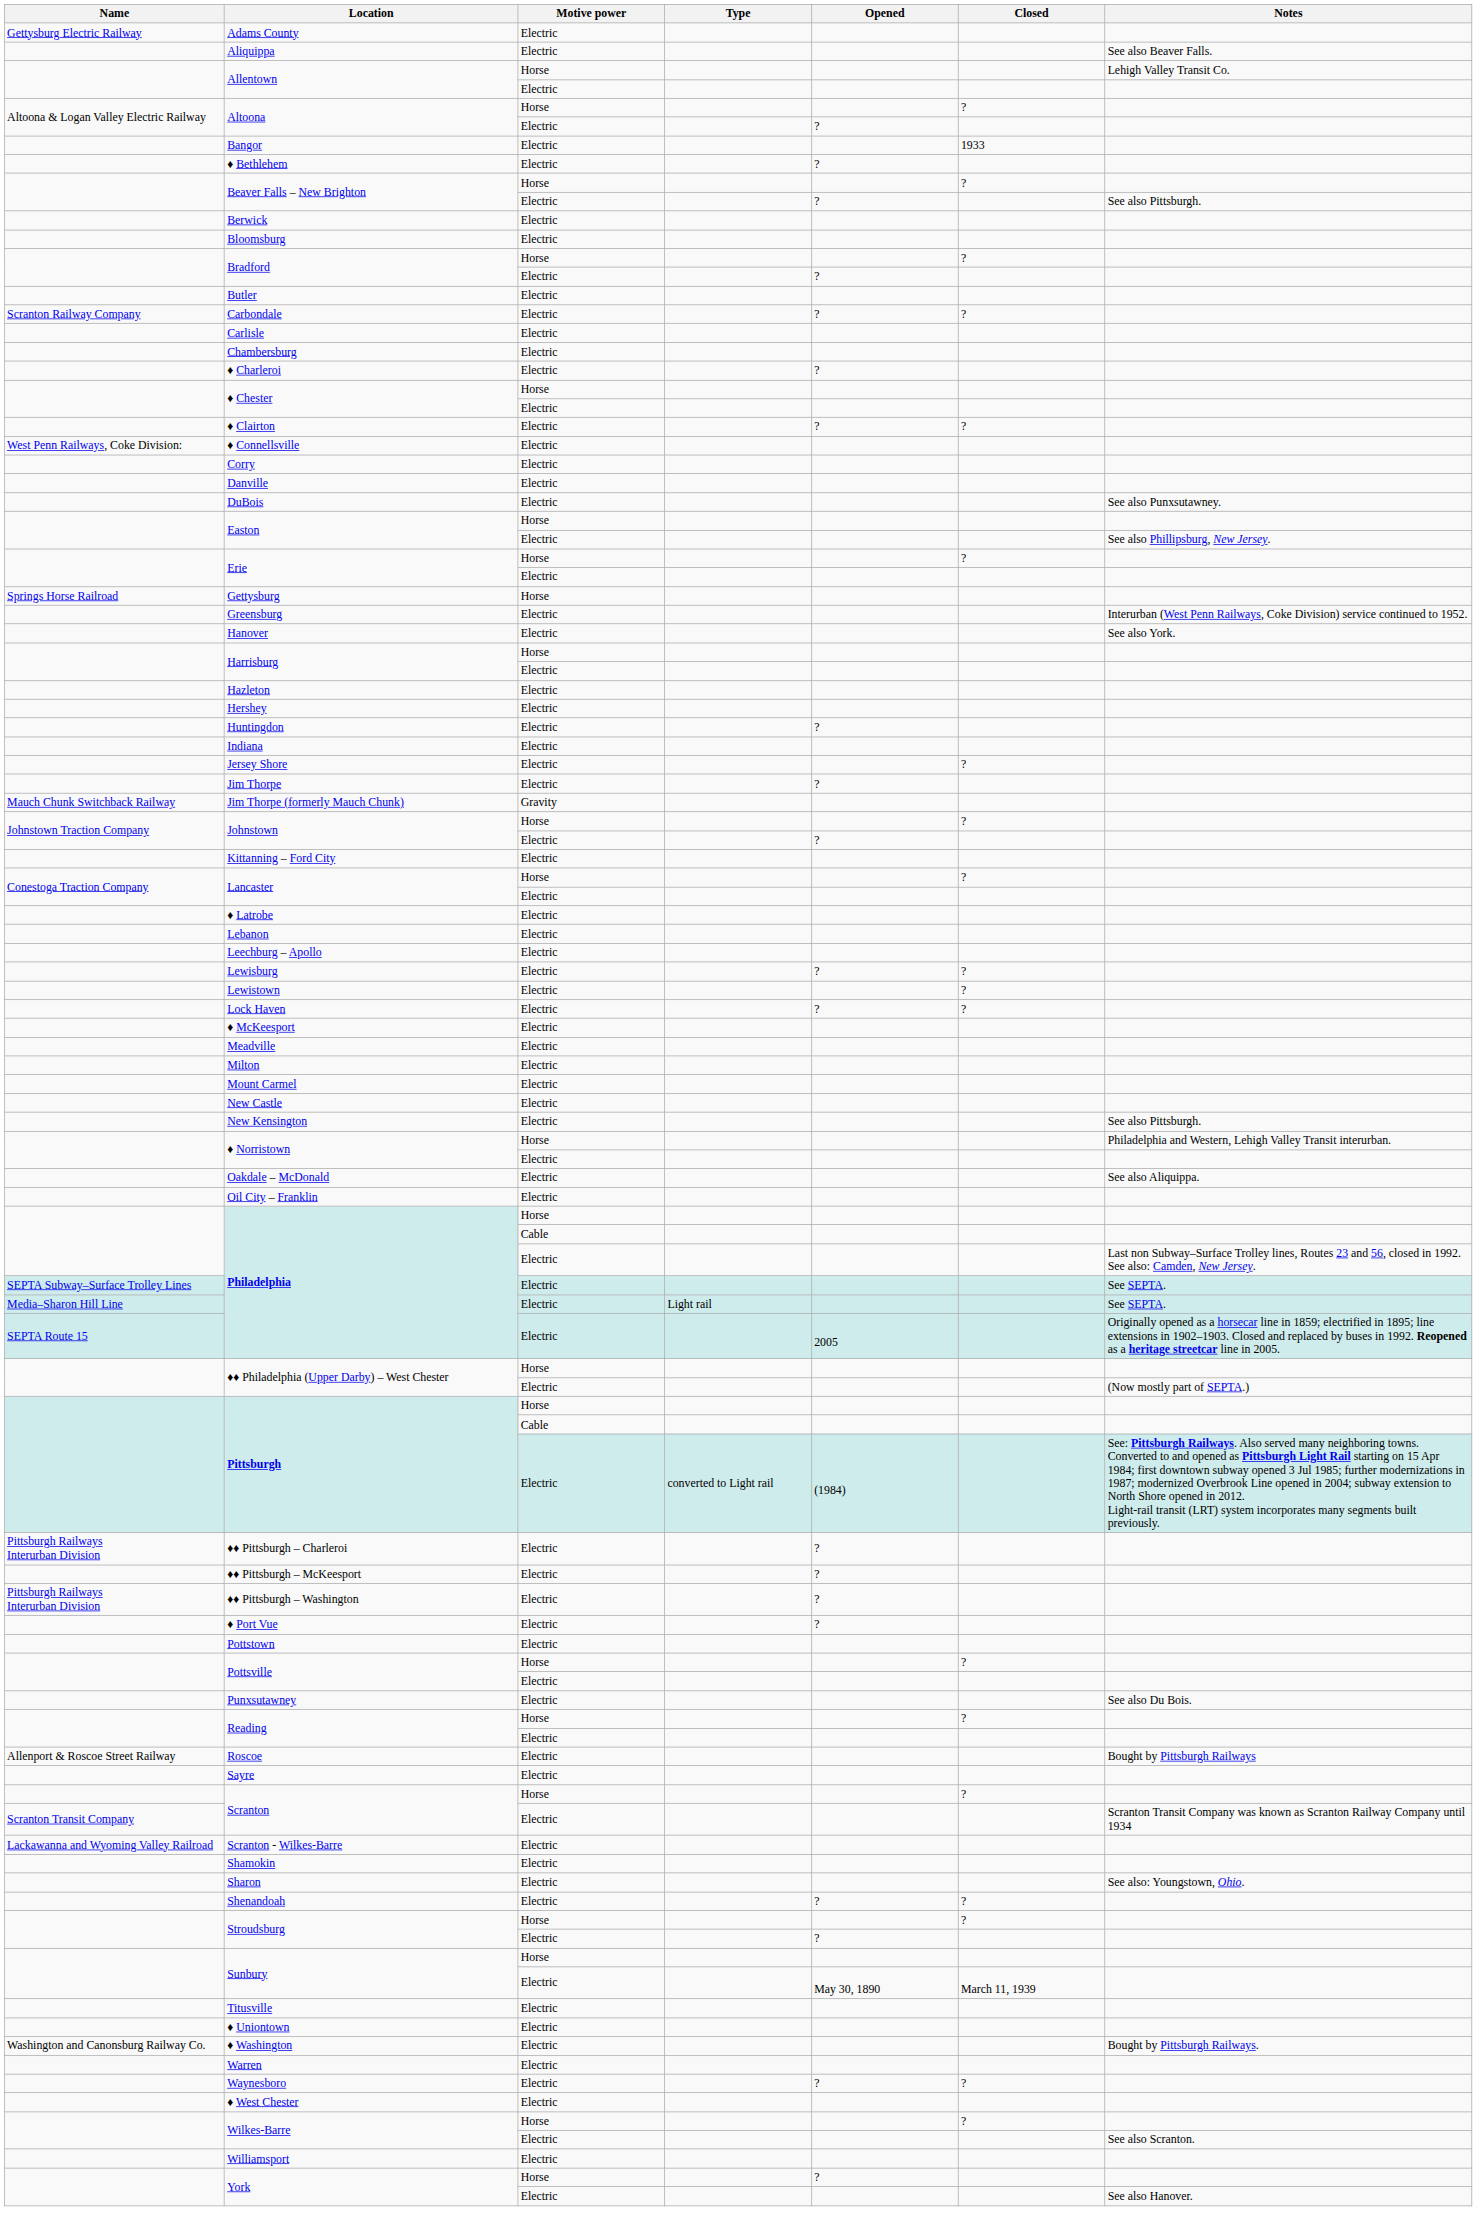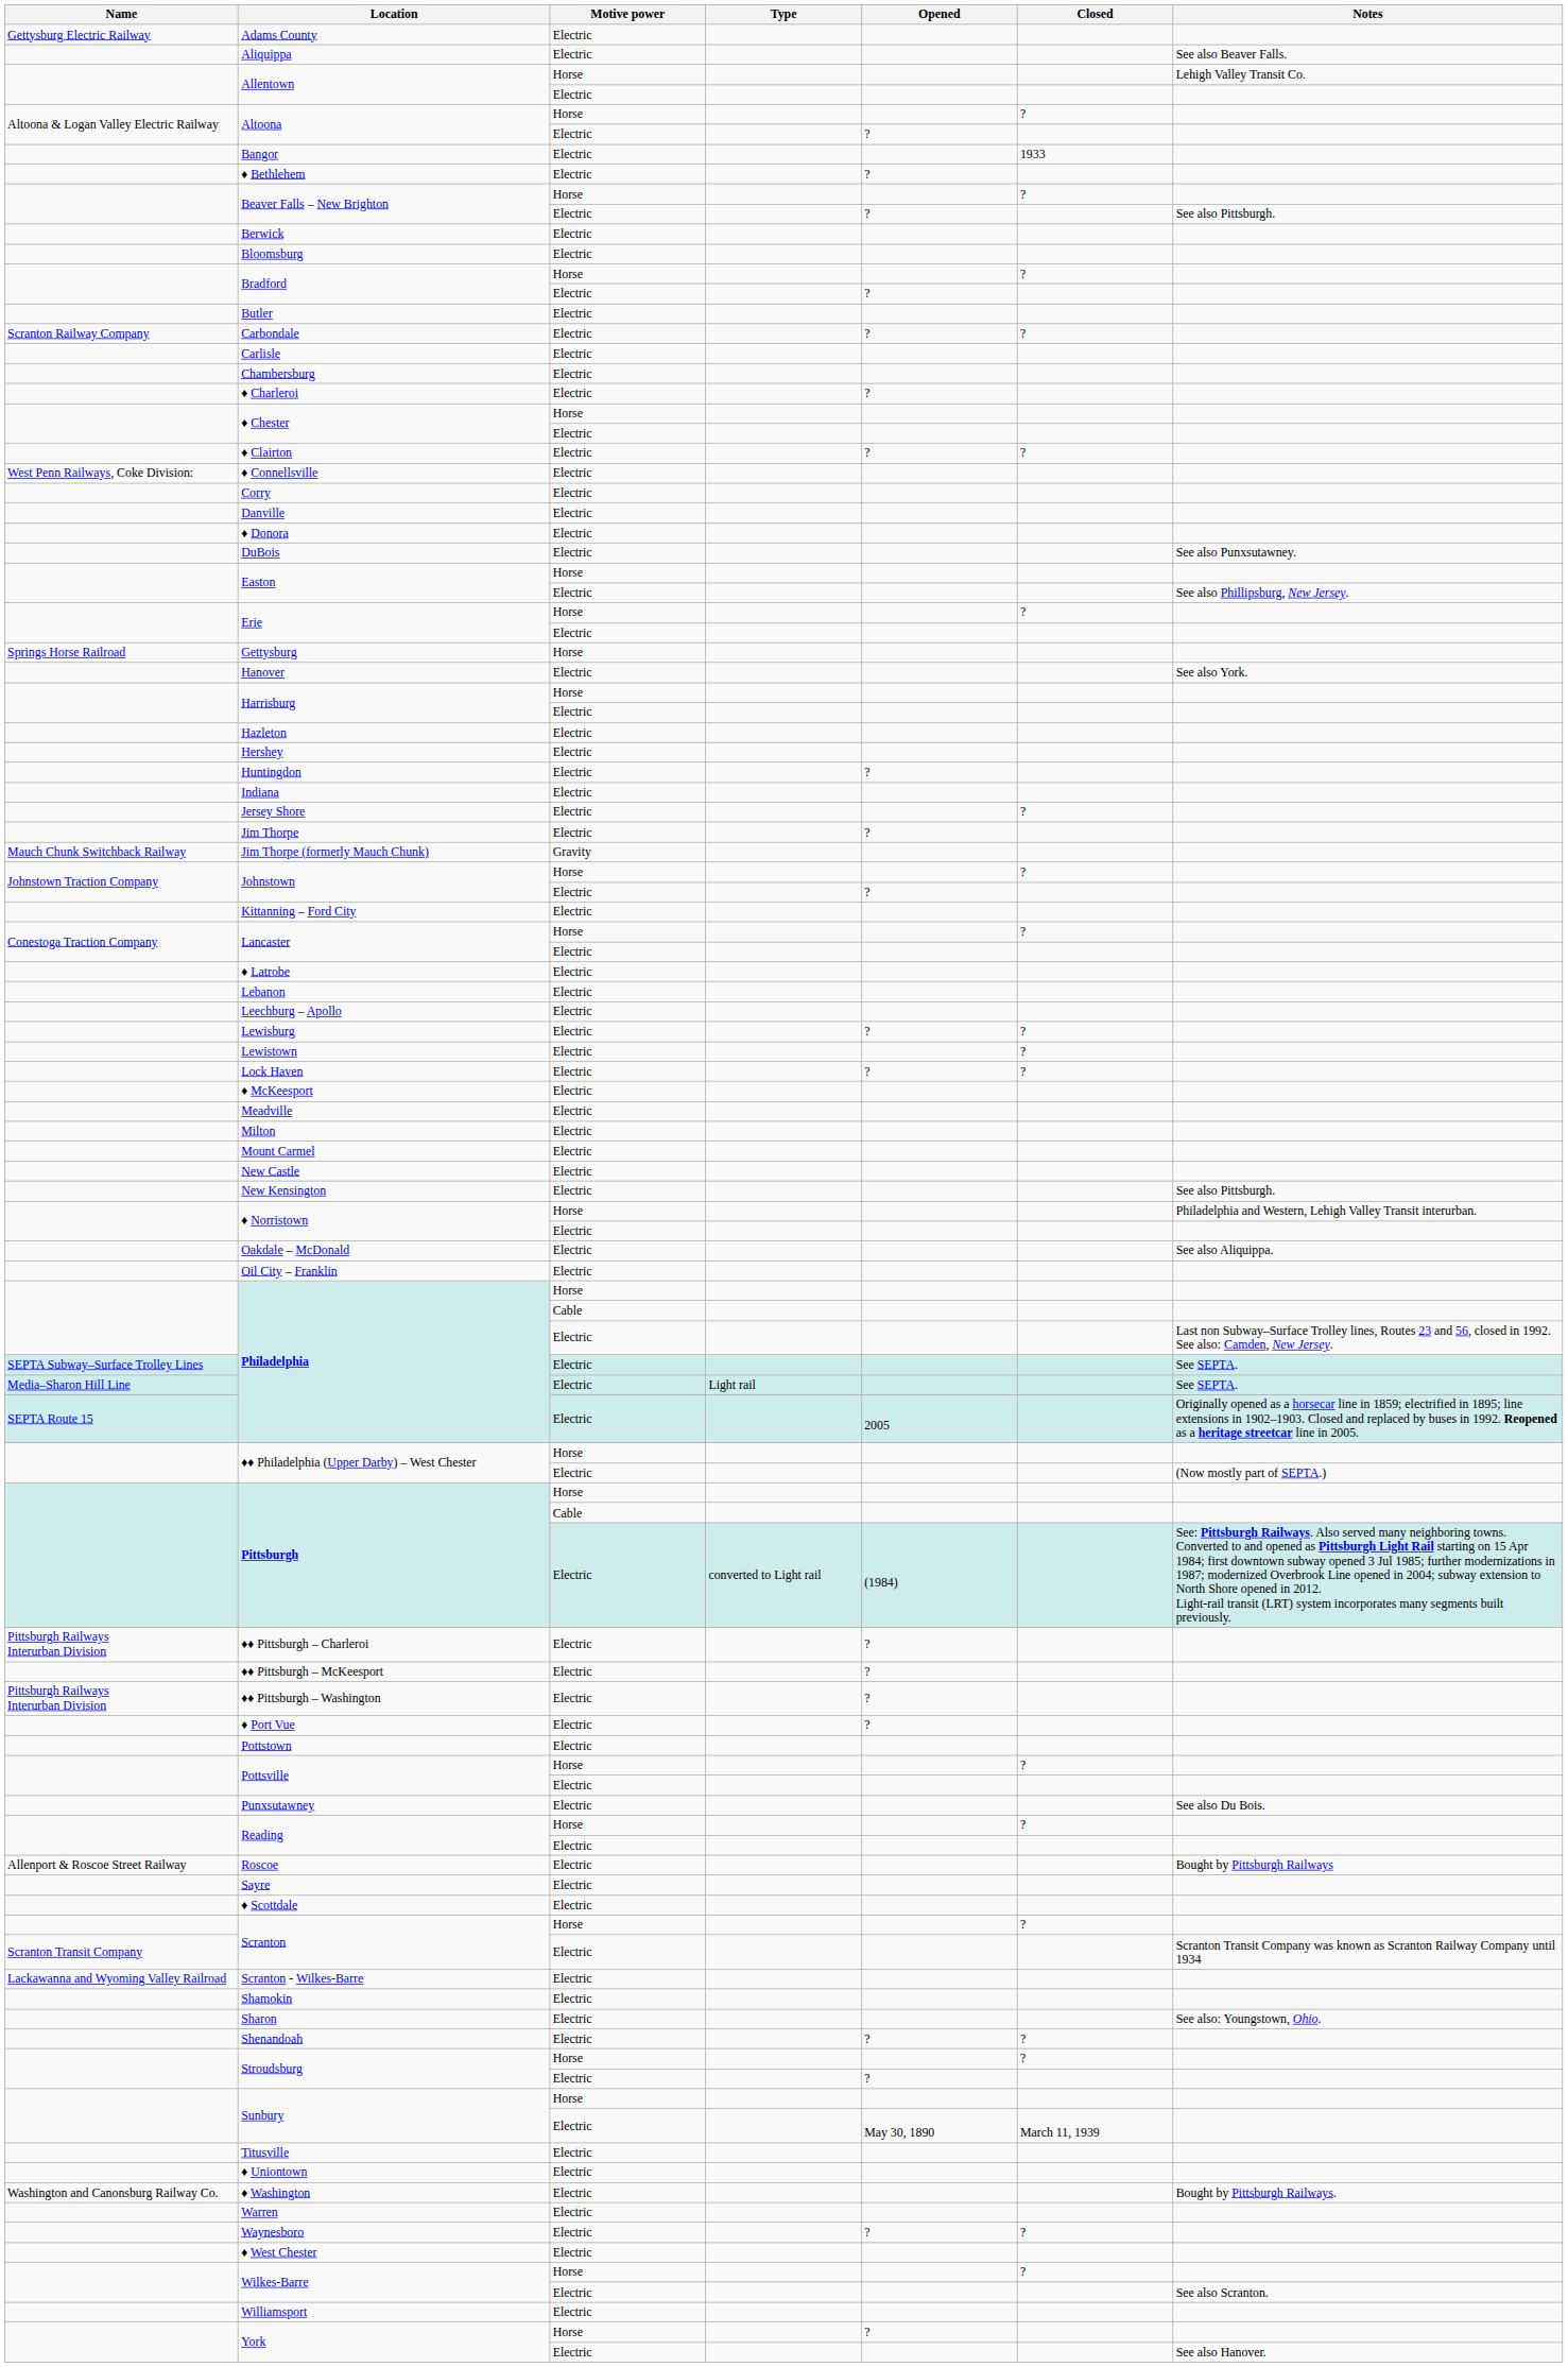+ row: ♦ Donora | Electric
- row: Greensburg | Electric | Interurban (West Penn Railways, Coke Division) service continued to 1952.
+ row: ♦ Scottdale | Electric
